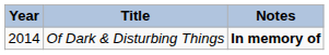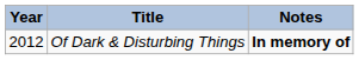Of Dark & Disturbing Things | Year: 2014 -> 2012
